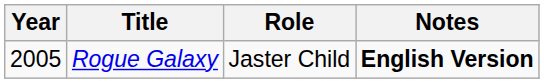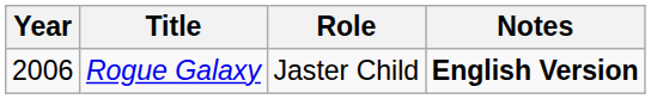Rogue Galaxy | Year: 2005 -> 2006
